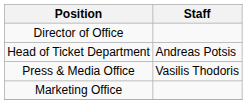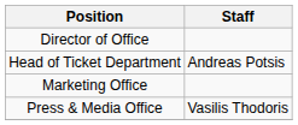rows swapped: Press & Media Office <-> Marketing Office
